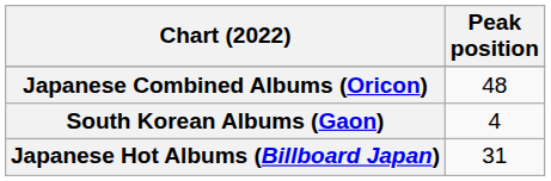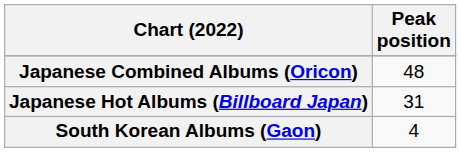rows swapped: Japanese Hot Albums (Billboard Japan) <-> South Korean Albums (Gaon)
